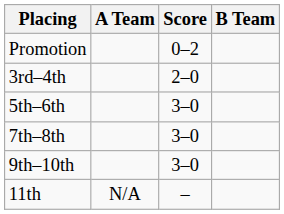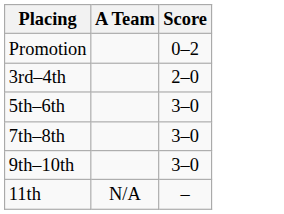- column: B Team
